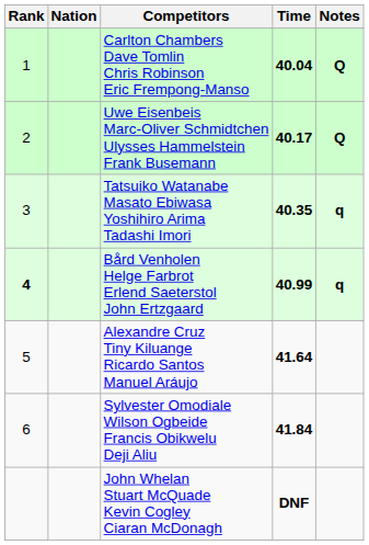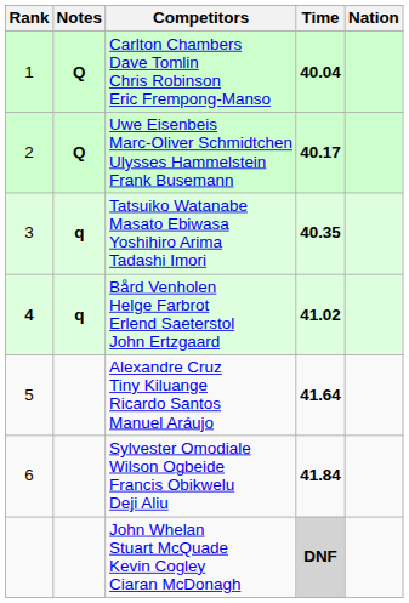columns swapped: Nation <-> Notes
Bård Venholen Helge Farbrot Erlend Saeterstol John Ertzgaard | Time: 40.99 -> 41.02
John Whelan Stuart McQuade Kevin Cogley Ciaran McDonagh | Time: no background -> lightgrey background
